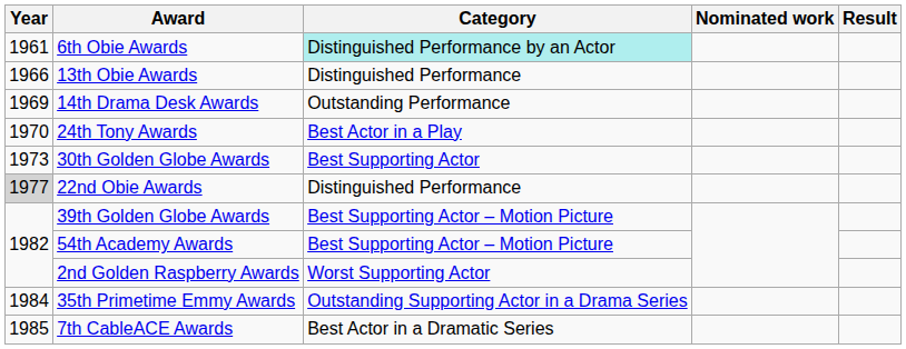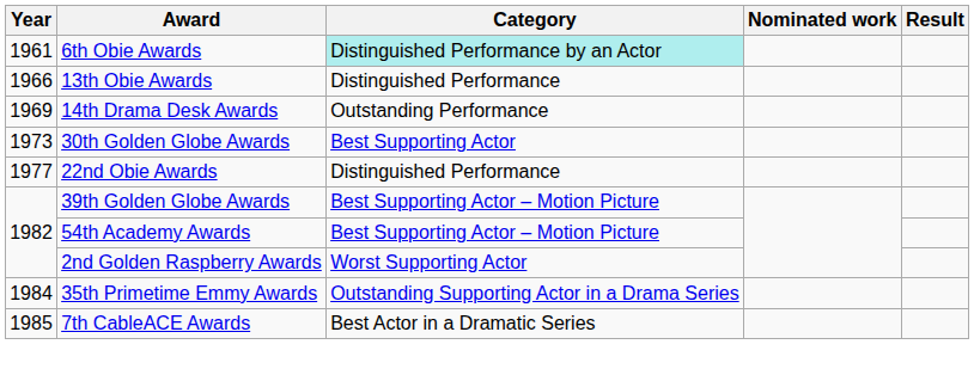- row: 1970 | 24th Tony Awards | Best Actor in a Play
22nd Obie Awards | Year: lightgrey background -> no background
